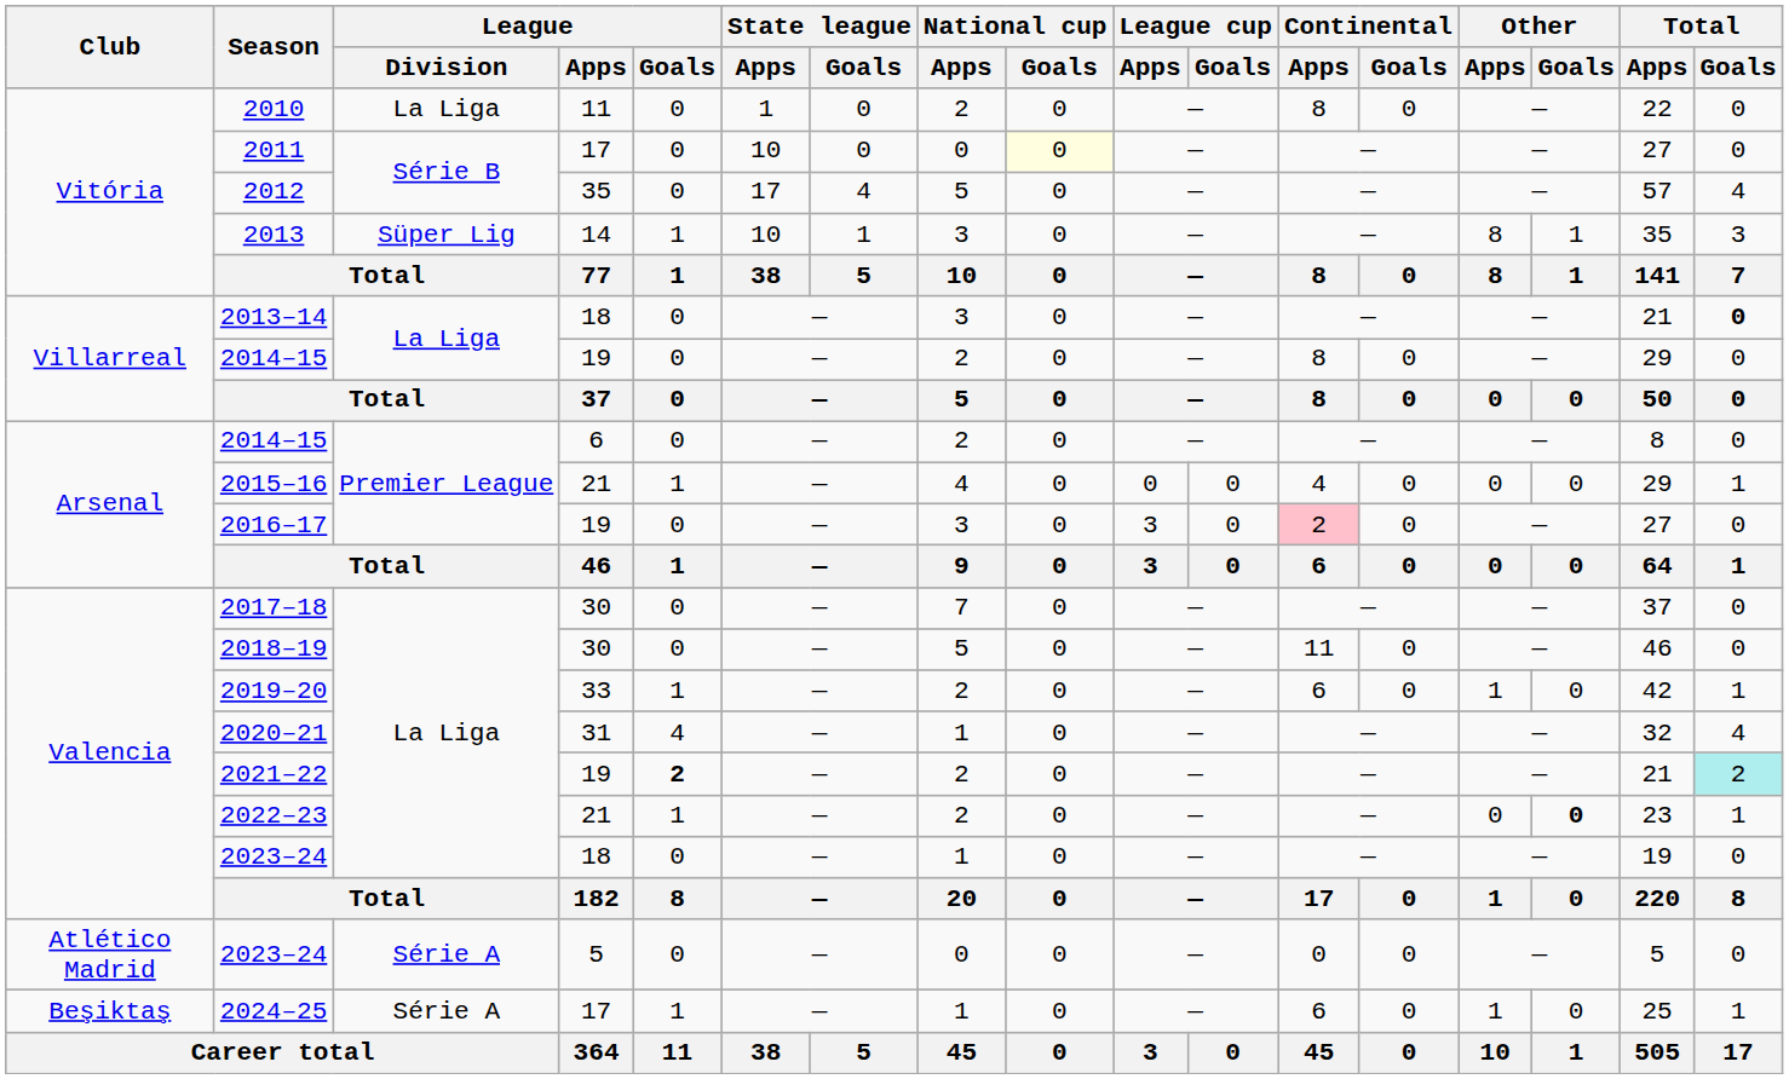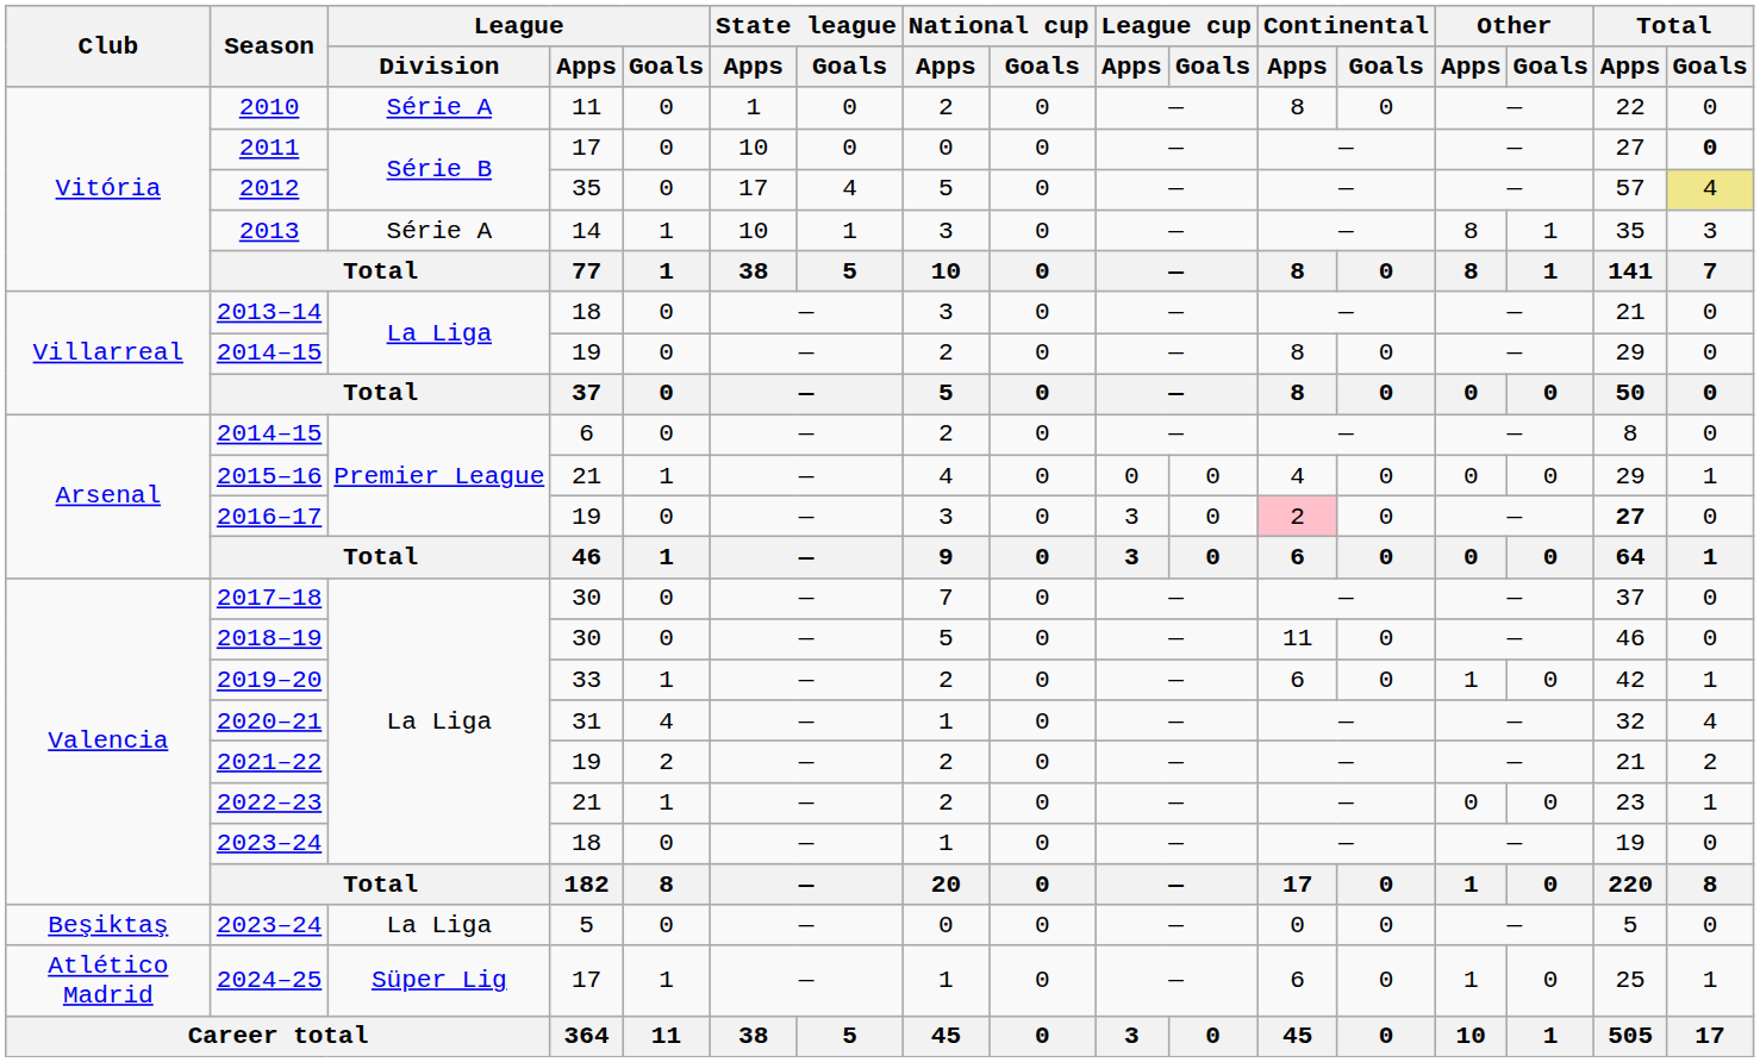2010 | League / Division: La Liga -> Série A
2011 | National cup / Goals: lightyellow background -> no background
2011 | Total / Goals: normal -> bold
2012 | Total / Goals: no background -> khaki background
2013 | League / Division: Süper Lig -> Série A
2013–14 | Total / Goals: bold -> normal
2016–17 | Total / Apps: normal -> bold
2021–22 | League / Goals: bold -> normal
2021–22 | Total / Goals: paleturquoise background -> no background
2022–23 | Other / Goals: bold -> normal
2023–24 / 5 | Club: Atlético Madrid -> Beşiktaş
2023–24 / 5 | League / Division: Série A -> La Liga
2024–25 | Club: Beşiktaş -> Atlético Madrid
2024–25 | League / Division: Série A -> Süper Lig
